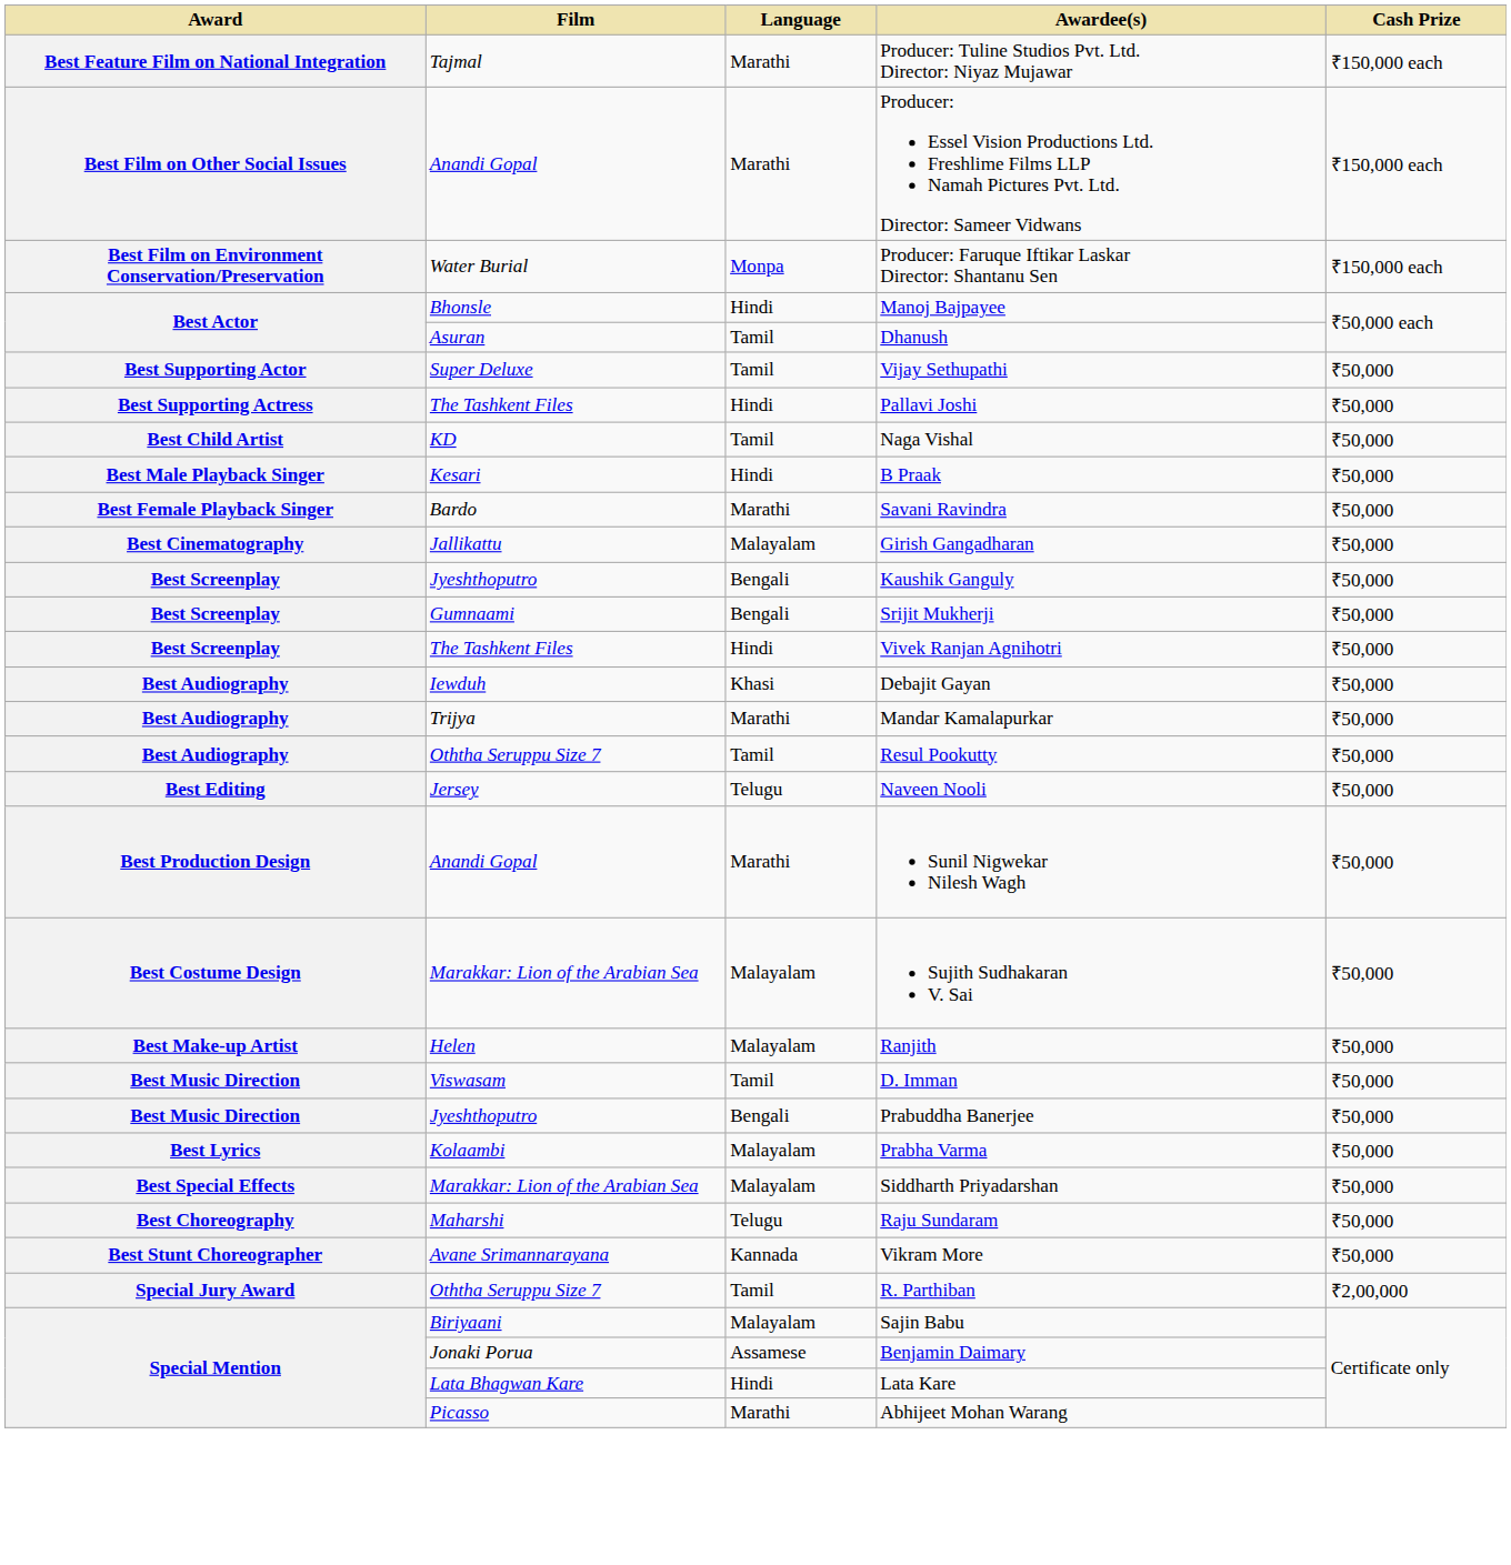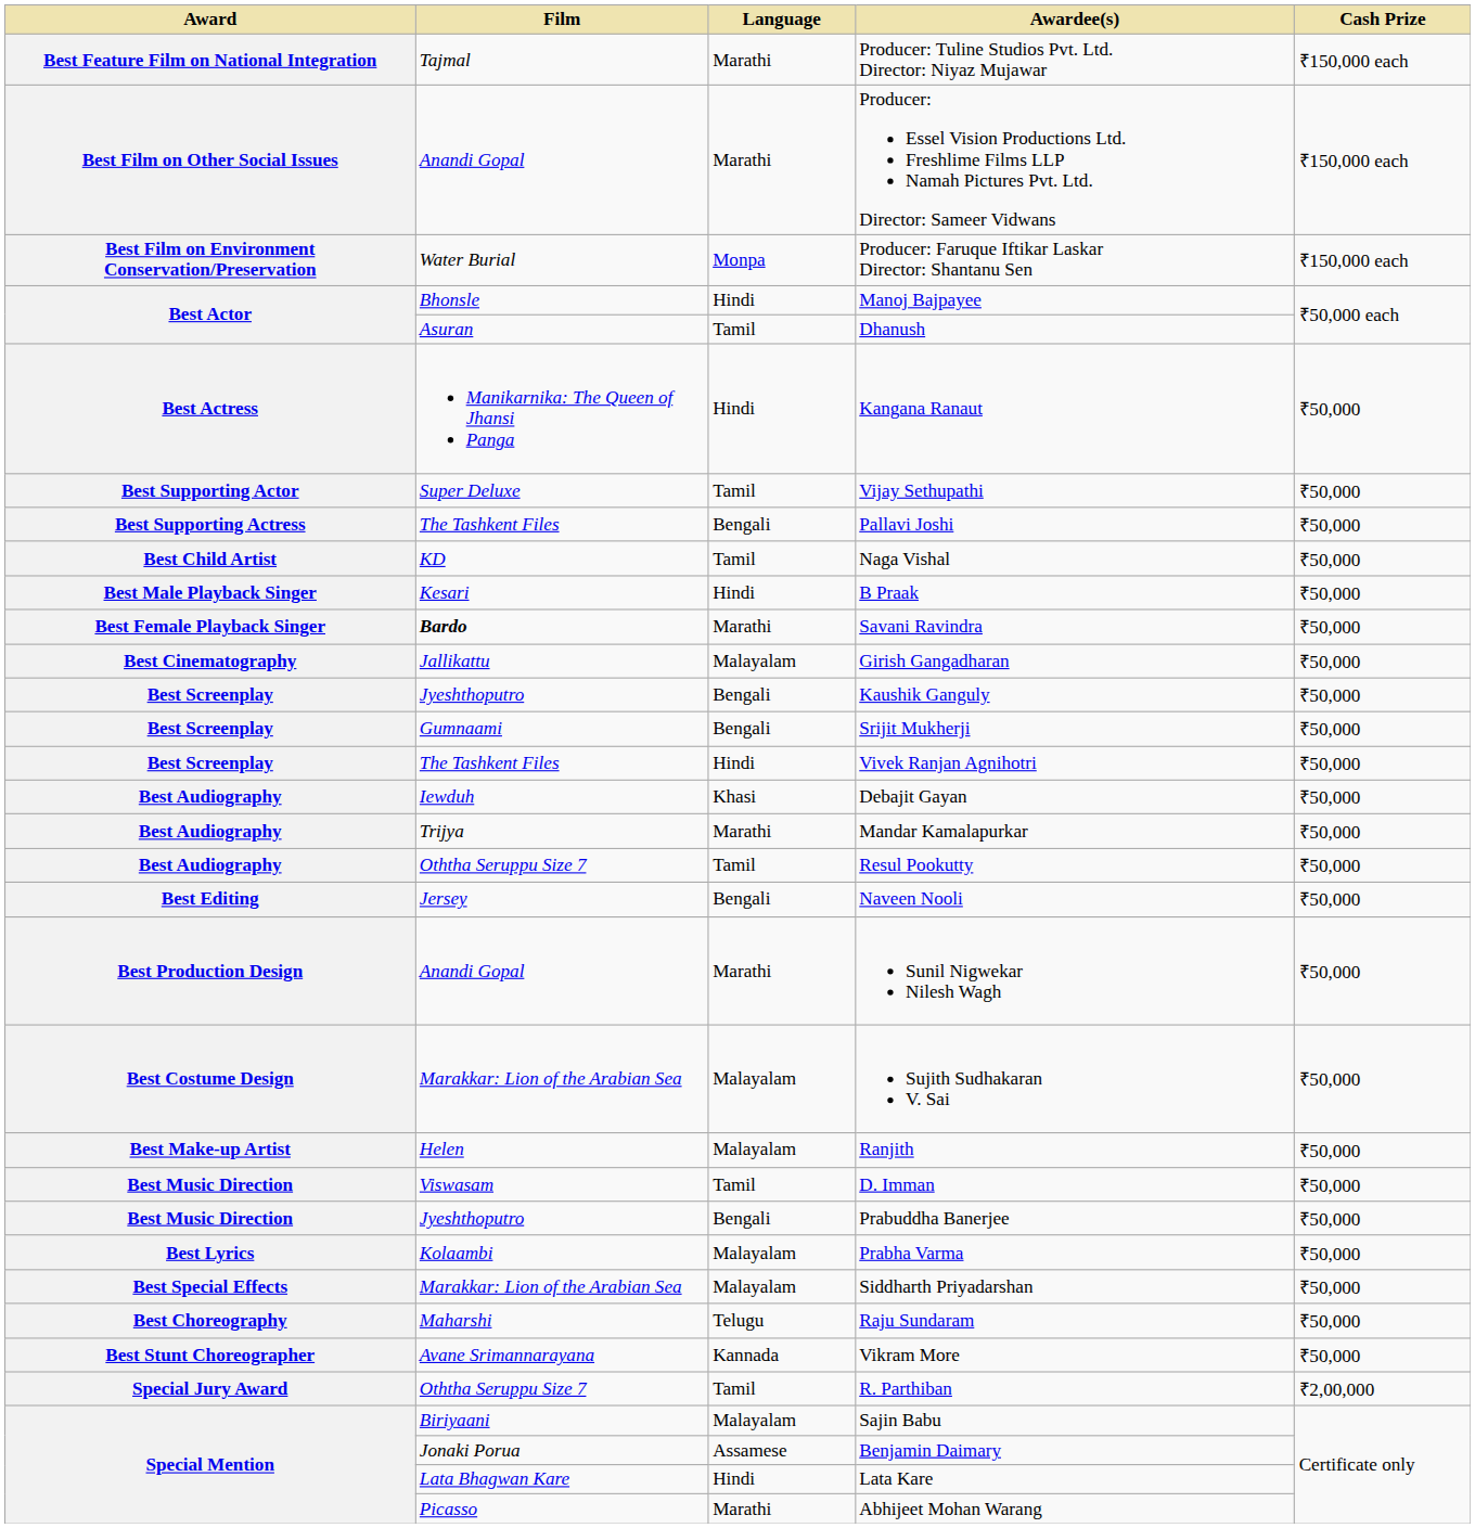+ row: Best Actress | Manikarnika: The Queen of Jhansi Panga | Hindi | Kangana Ranaut | ₹50,000
Pallavi Joshi | Language: Hindi -> Bengali
Savani Ravindra | Film: normal -> bold
Naveen Nooli | Language: Telugu -> Bengali
